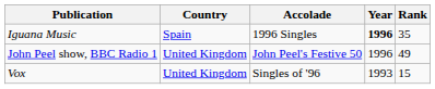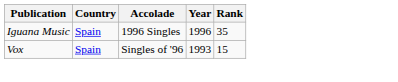Iguana Music | Year: bold -> normal
- row: John Peel show, BBC Radio 1 | United Kingdom | John Peel's Festive 50 | 1996 | 49
Vox | Country: United Kingdom -> Spain
